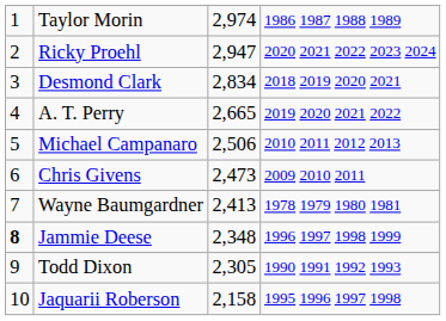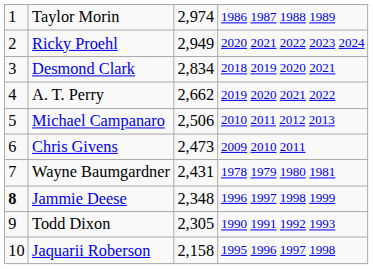Ricky Proehl | column 3: 2,947 -> 2,949
A. T. Perry | column 3: 2,665 -> 2,662
Wayne Baumgardner | column 3: 2,413 -> 2,431
